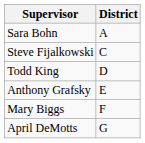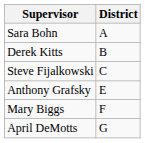+ row: Derek Kitts | B
- row: Todd King | D
